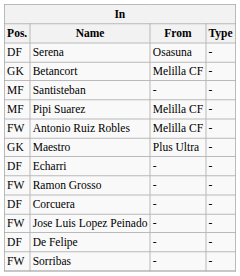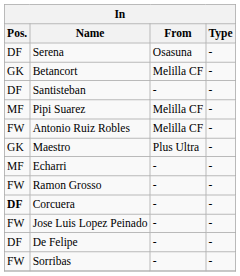Santisteban | Pos.: MF -> DF
Echarri | Pos.: DF -> MF
Corcuera | Pos.: normal -> bold
